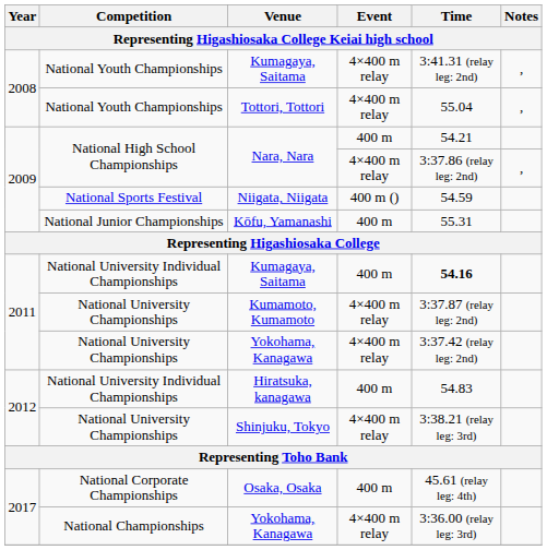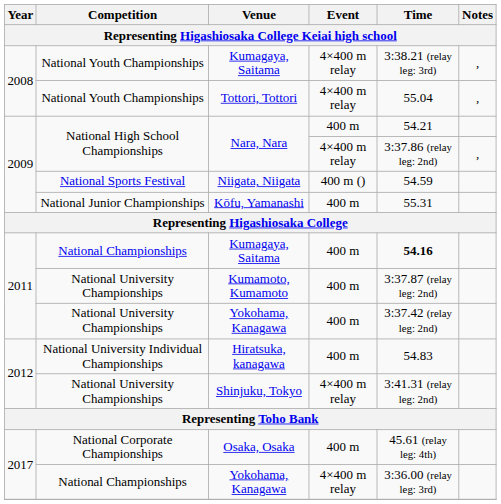2008 / Kumagaya, Saitama | Time: 3:41.31 (relay leg: 2nd) -> 3:38.21 (relay leg: 3rd)
2011 / Kumagaya, Saitama | Competition: National University Individual Championships -> National Championships
Kumamoto, Kumamoto | Event: 4×400 m relay -> 400 m
2011 / Yokohama, Kanagawa | Event: 4×400 m relay -> 400 m
Shinjuku, Tokyo | Time: 3:38.21 (relay leg: 3rd) -> 3:41.31 (relay leg: 2nd)
